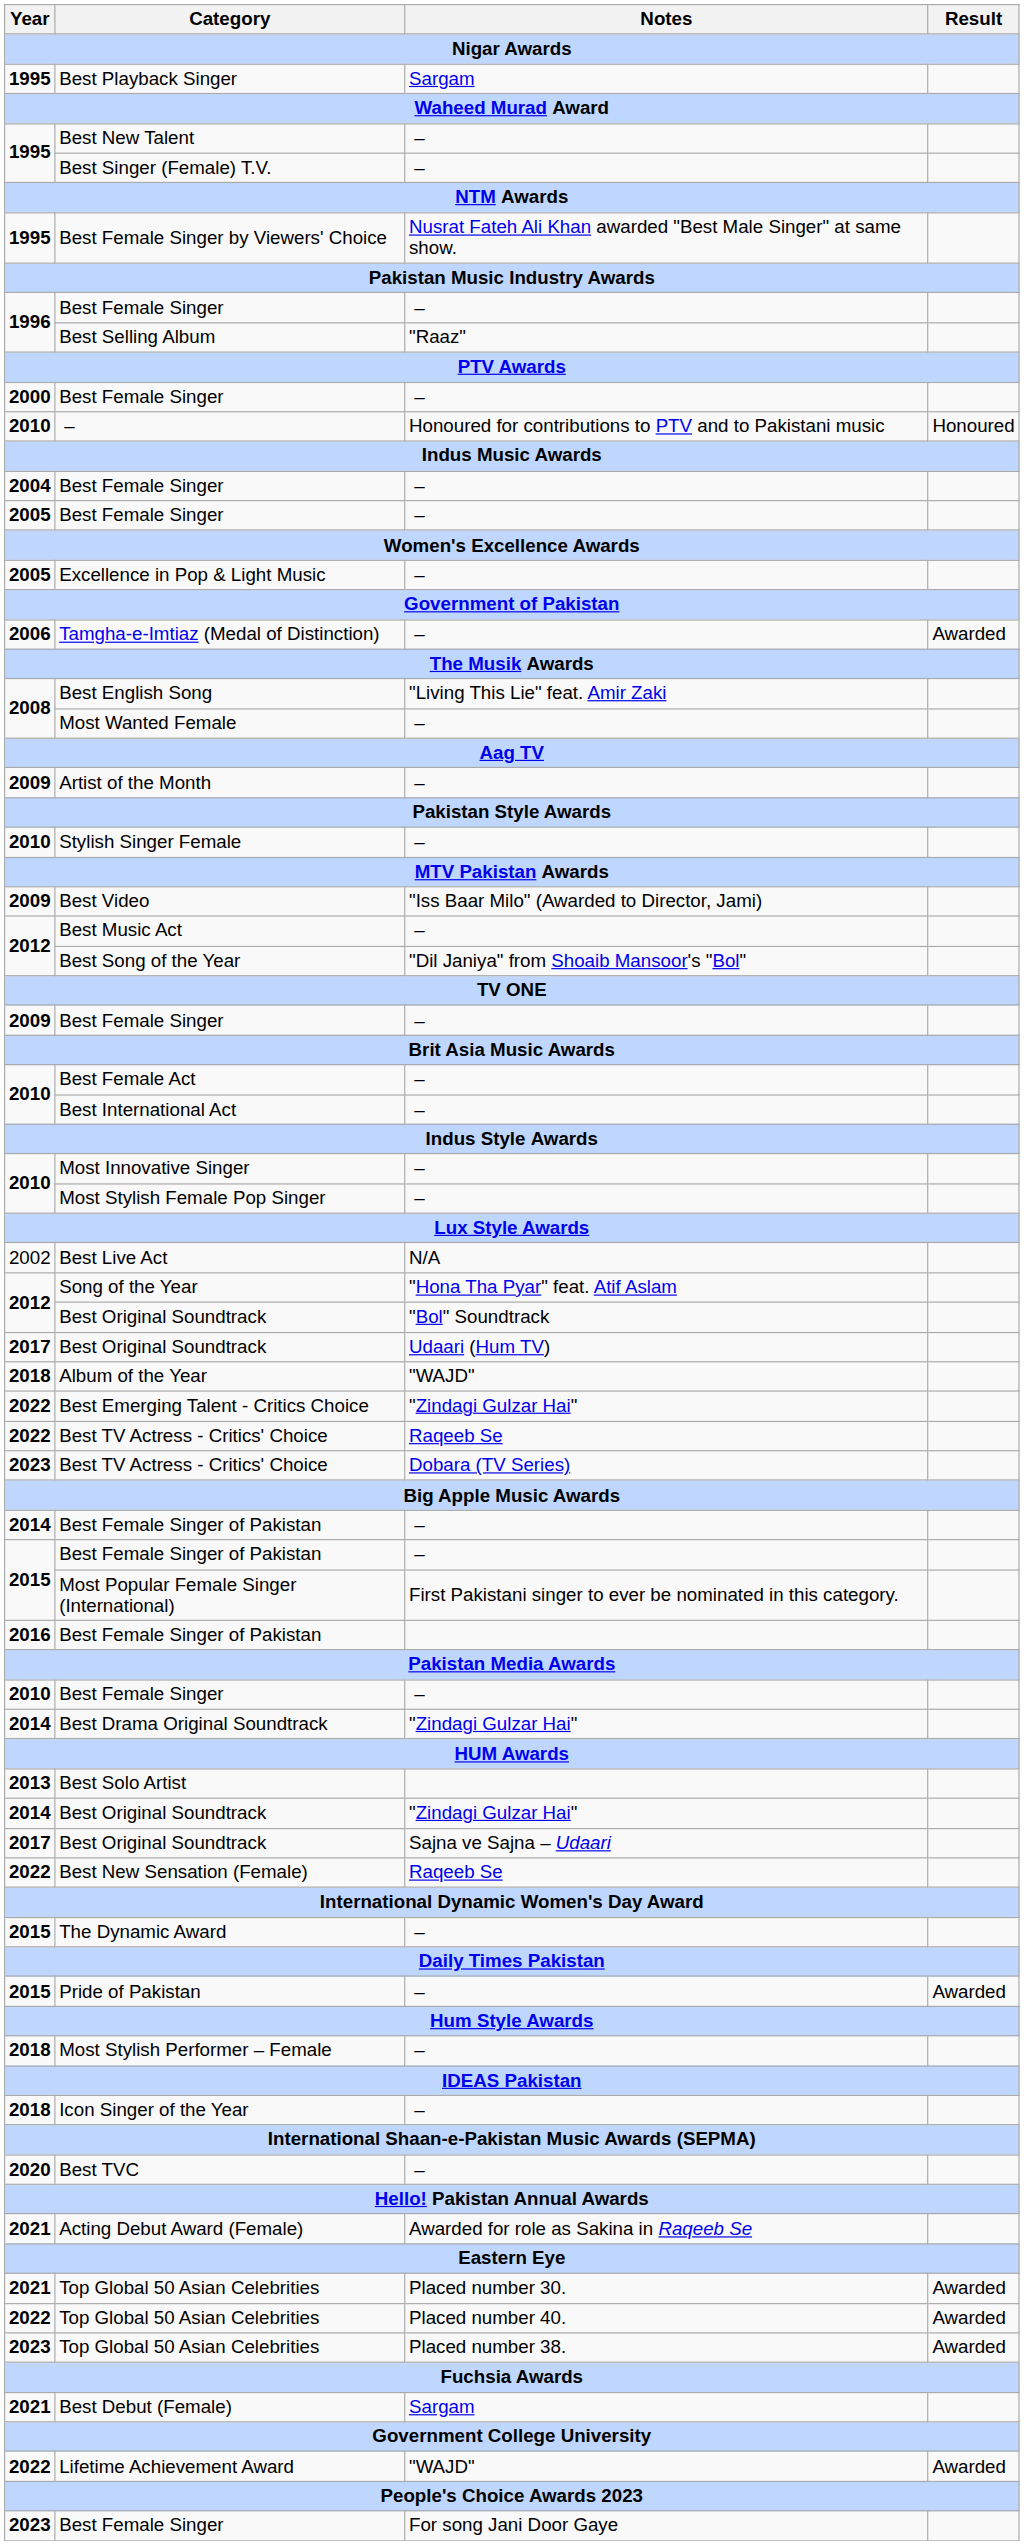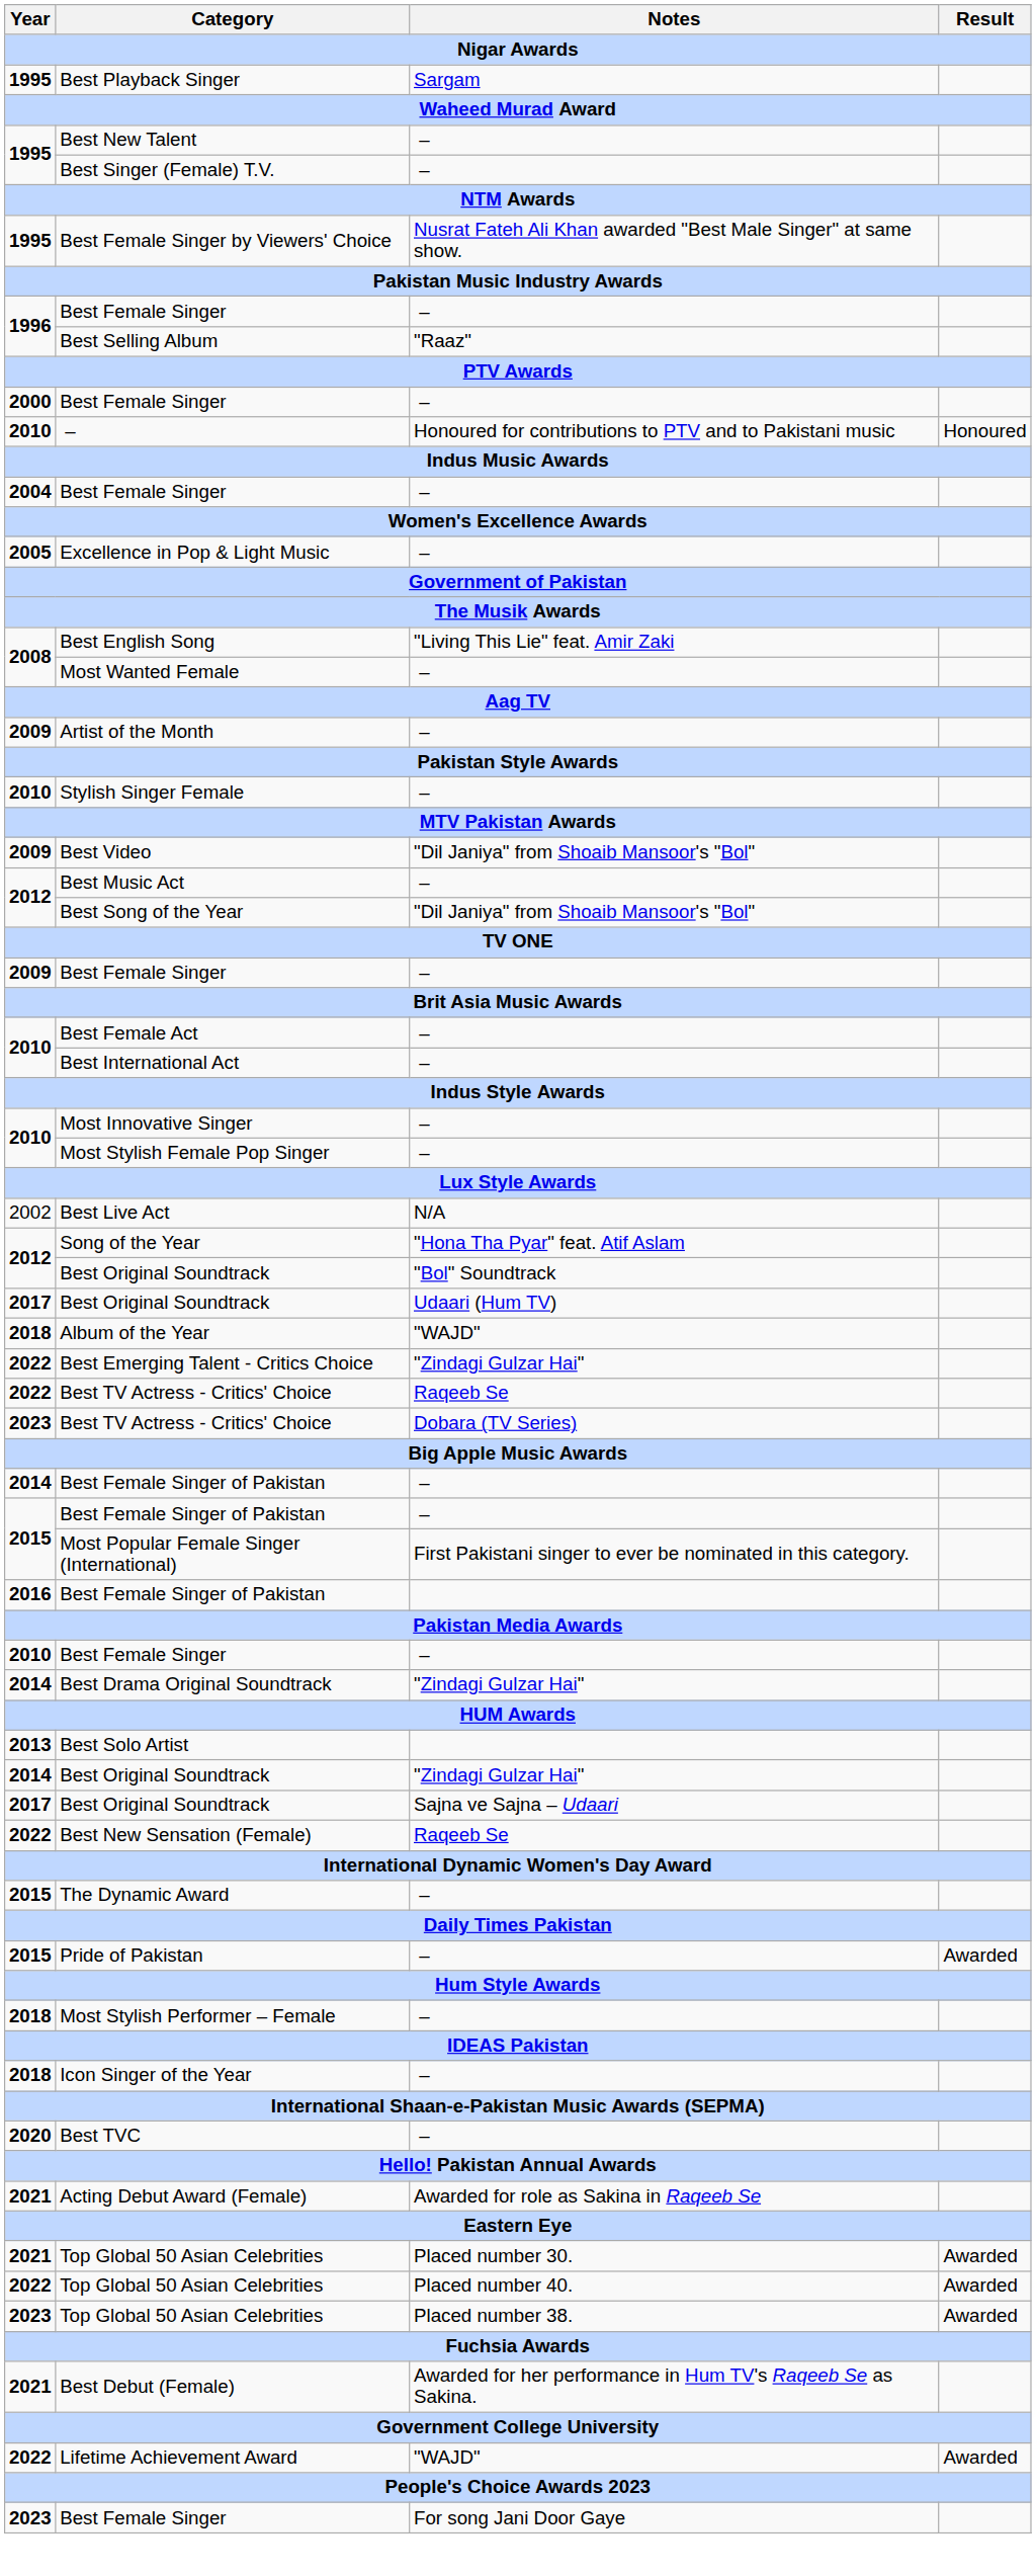- row: 2005 | Best Female Singer | –
- row: 2006 | Tamgha-e-Imtiaz (Medal of Distinction) | – | Awarded
Best Video | Notes: "Iss Baar Milo" (Awarded to Director, Jami) -> "Dil Janiya" from Shoaib Mansoor's "Bol"
Best Debut (Female) | Notes: Sargam -> Awarded for her performance in Hum TV's Raqeeb Se as Sakina.
